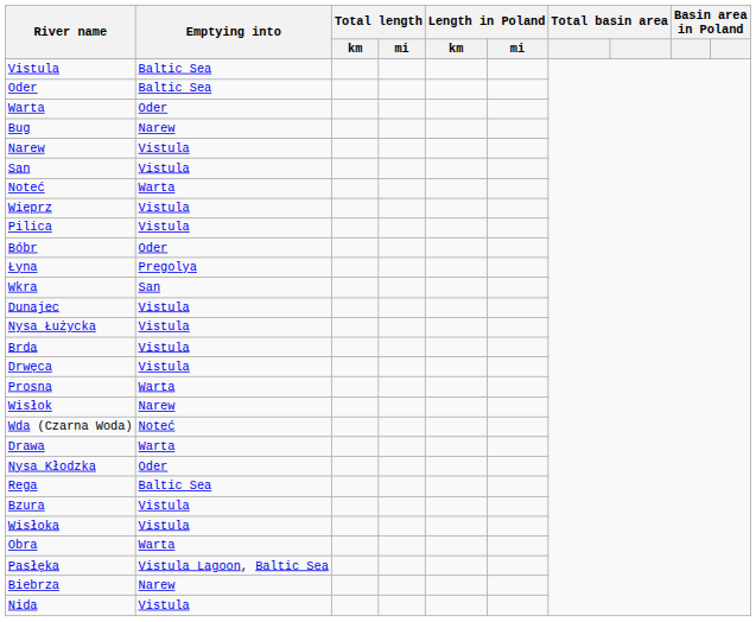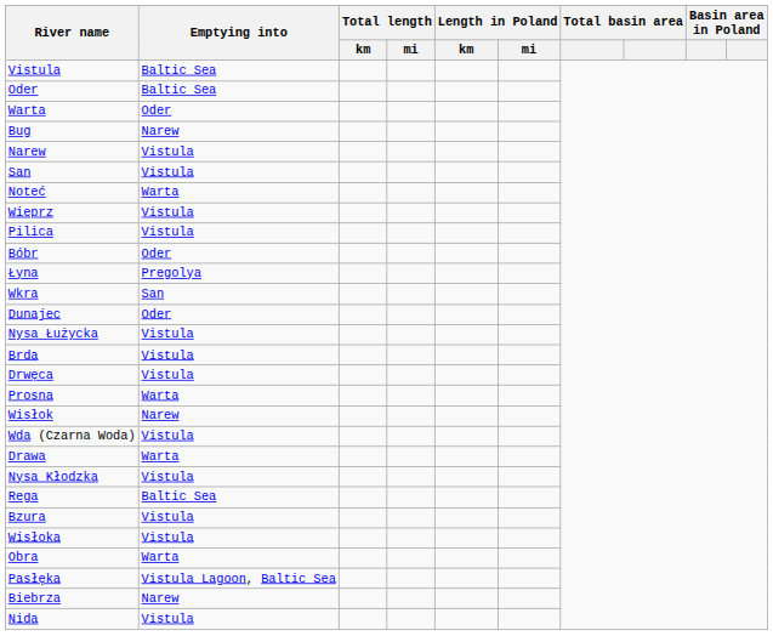Dunajec | Emptying into: Vistula -> Oder
Wda (Czarna Woda) | Emptying into: Noteć -> Vistula
Nysa Kłodzka | Emptying into: Oder -> Vistula
